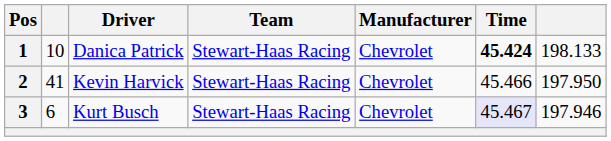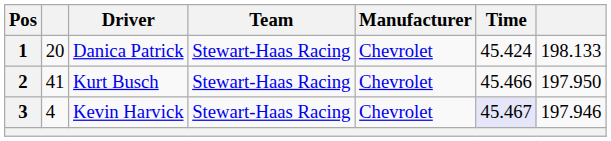1 | column 2: 10 -> 20
1 | Time: bold -> normal
2 | Driver: Kevin Harvick -> Kurt Busch
3 | column 2: 6 -> 4
3 | Driver: Kurt Busch -> Kevin Harvick
